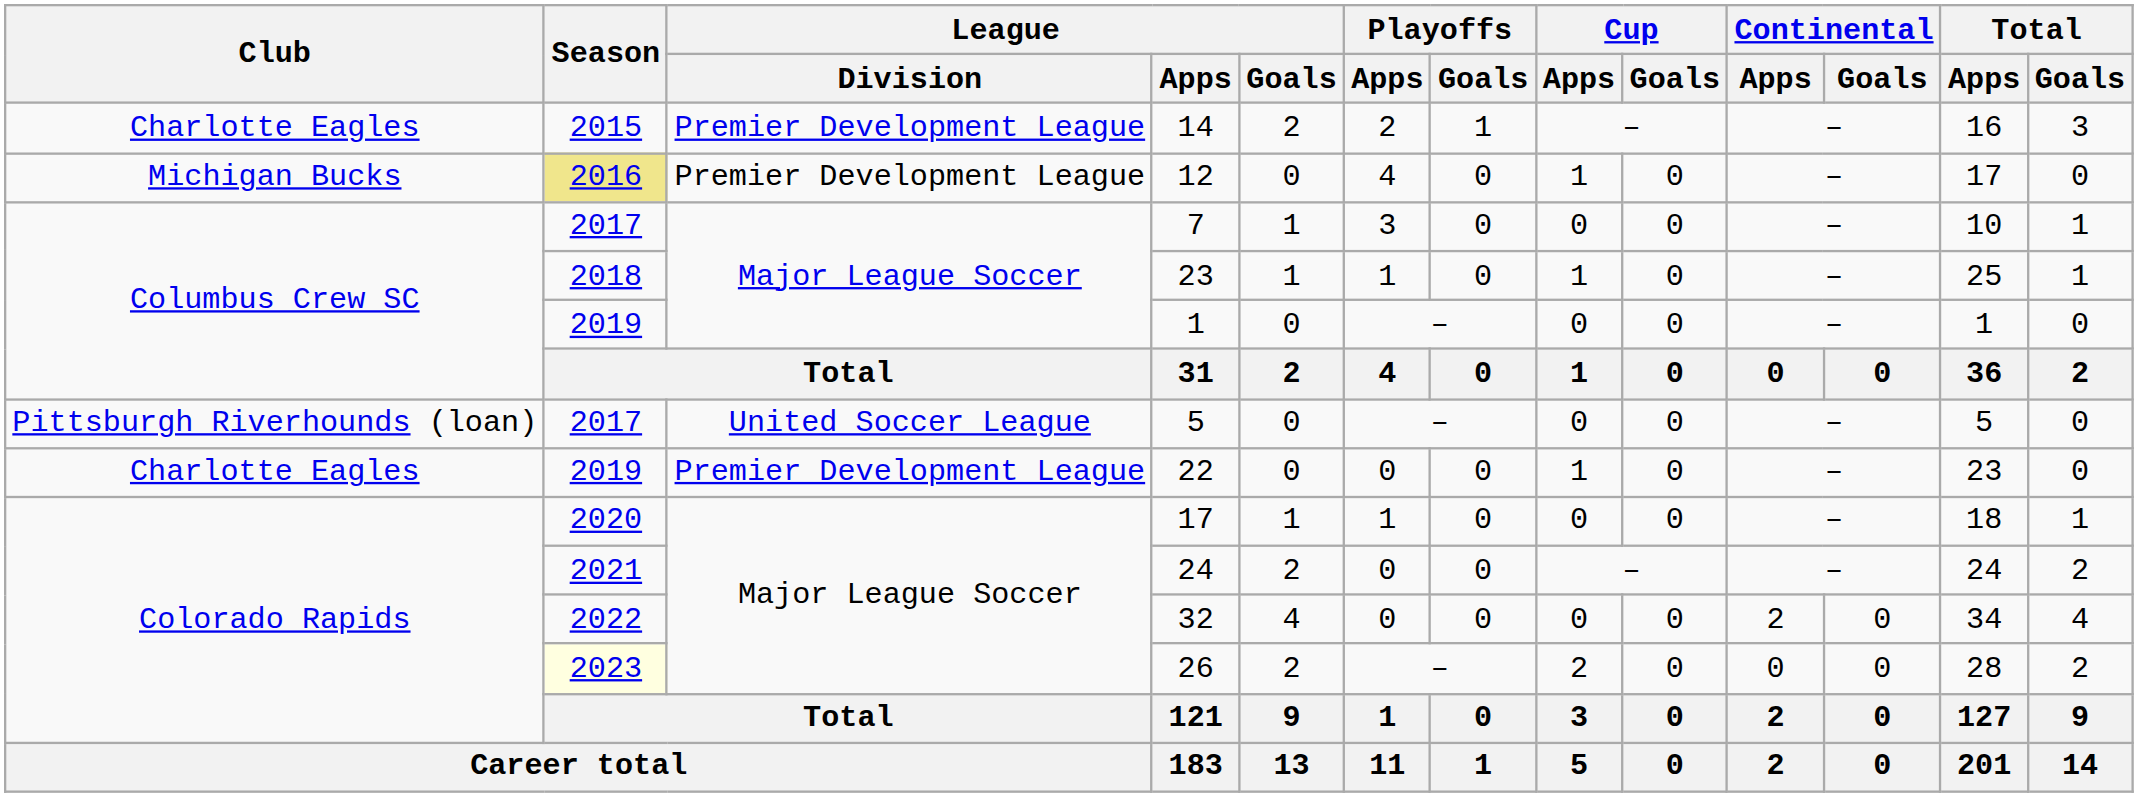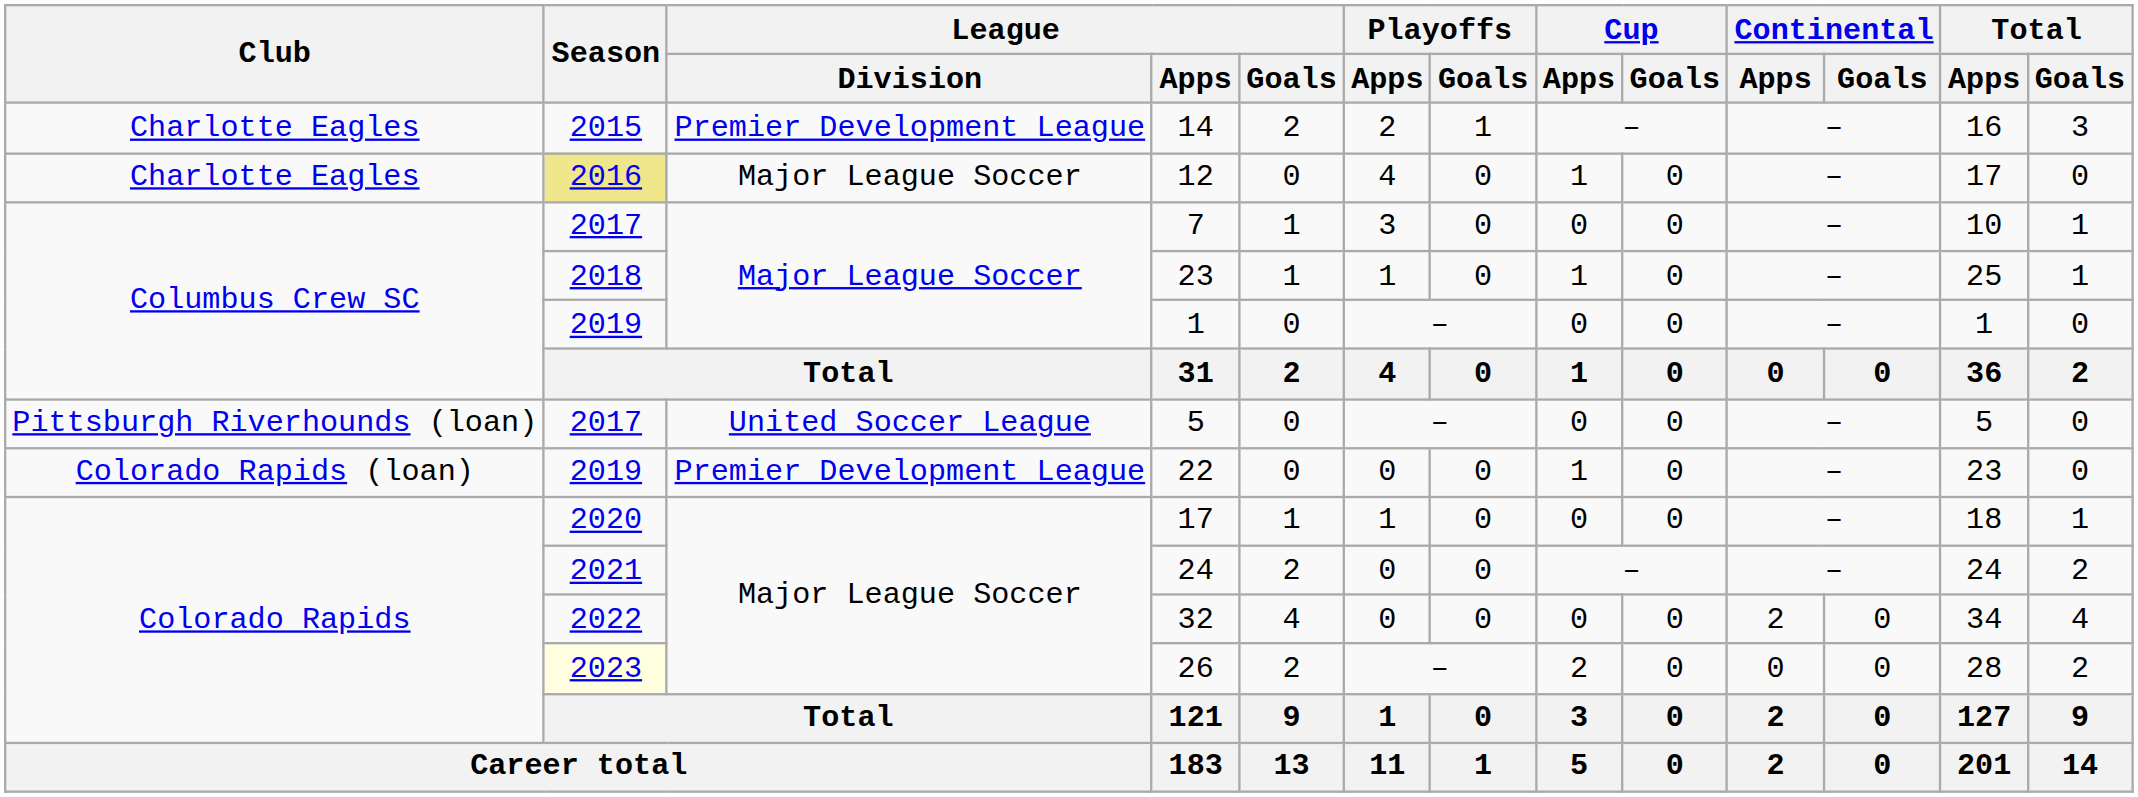12 | Club: Michigan Bucks -> Charlotte Eagles
12 | League / Division: Premier Development League -> Major League Soccer
22 | Club: Charlotte Eagles -> Colorado Rapids (loan)
